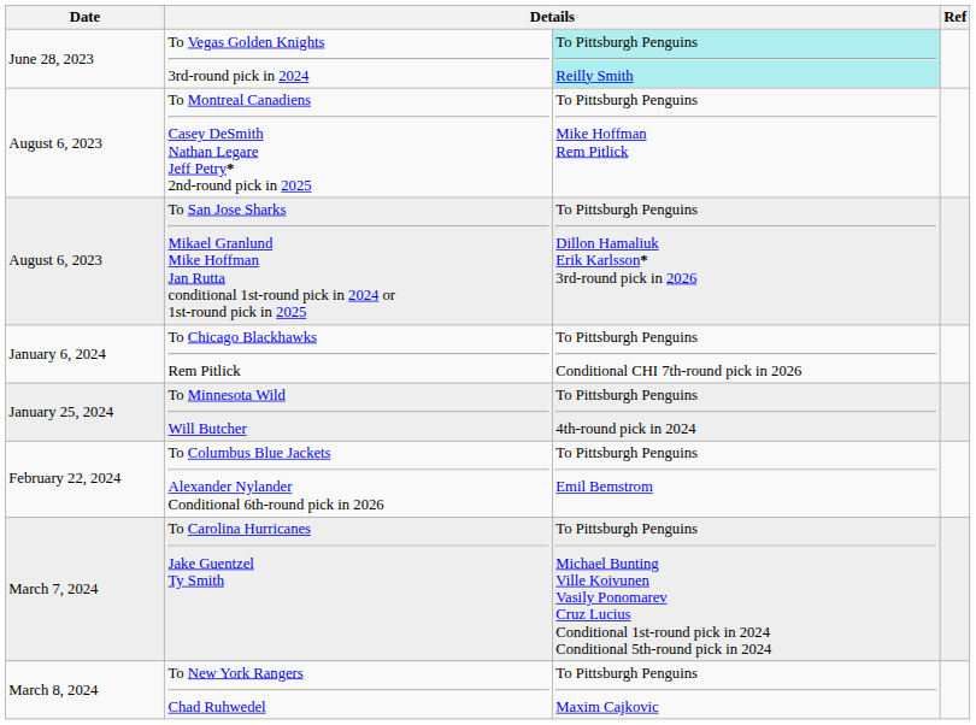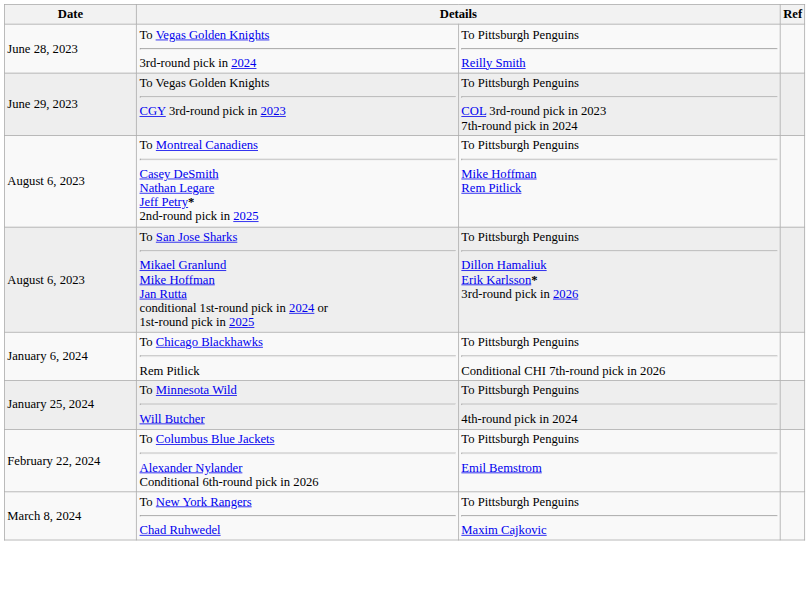To Vegas Golden Knights 3rd-round pick in 2024 | column 3: paleturquoise background -> no background
+ row: June 29, 2023 | To Vegas Golden Knights CGY 3rd-round pick in 2023 | To Pittsburgh Penguins COL 3rd-round pick in 2023 7th-round pick in 2024
- row: March 7, 2024 | To Carolina Hurricanes Jake Guentzel Ty Smith | To Pittsburgh Penguins Michael Bunting Ville Koivunen Vasily Ponomarev Cruz Lucius Conditional 1st-round pick in 2024 Conditional 5th-round pick in 2024
